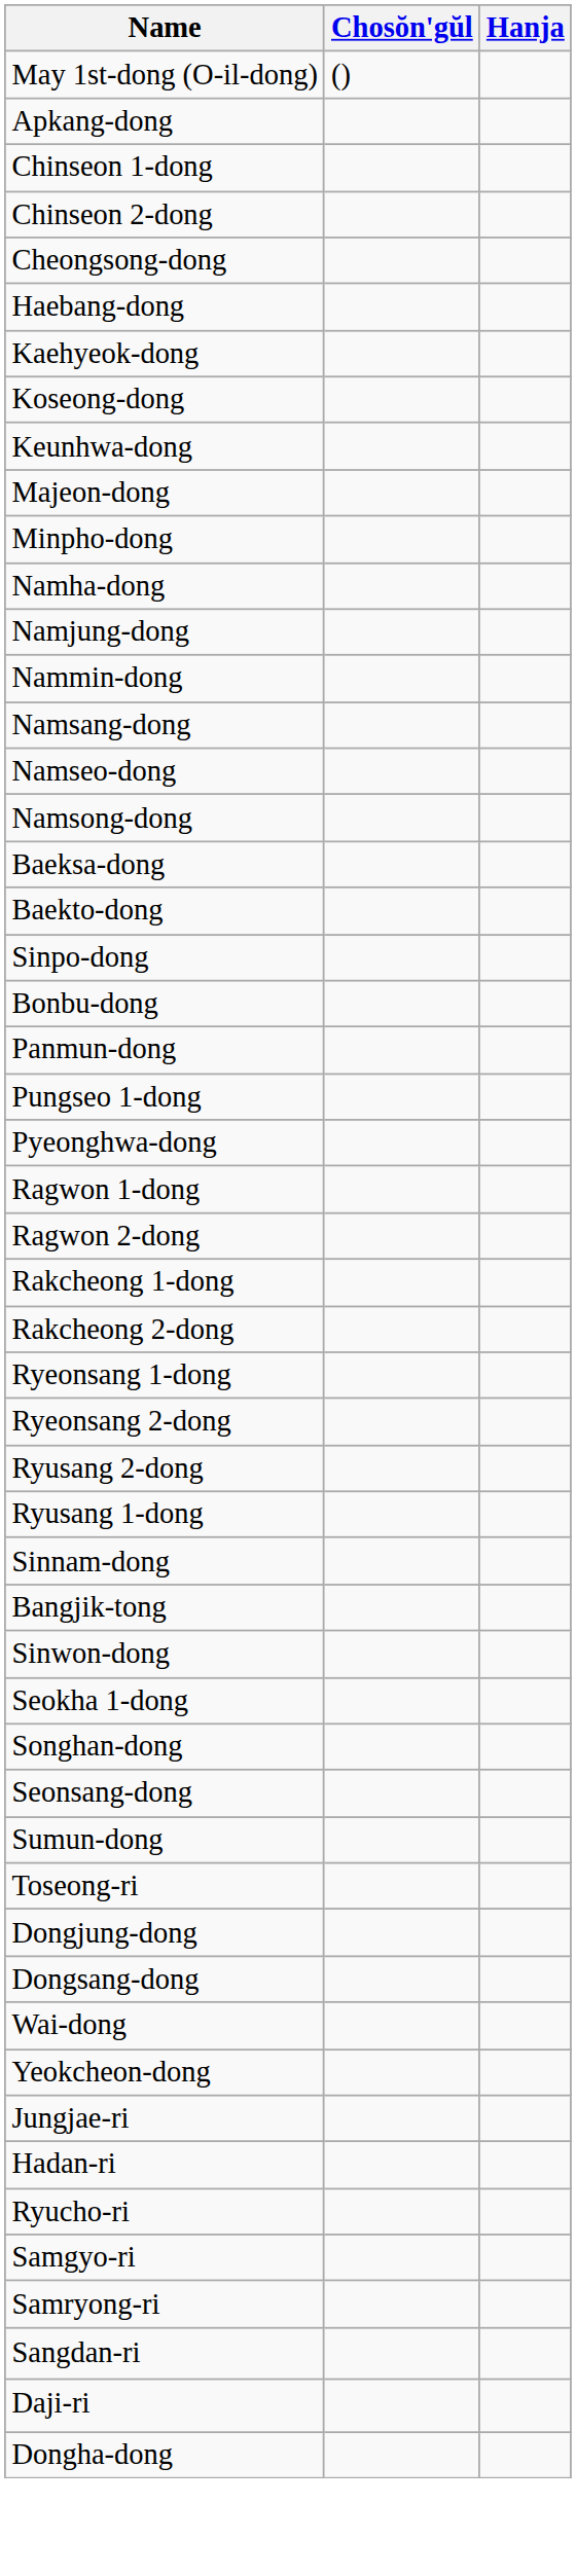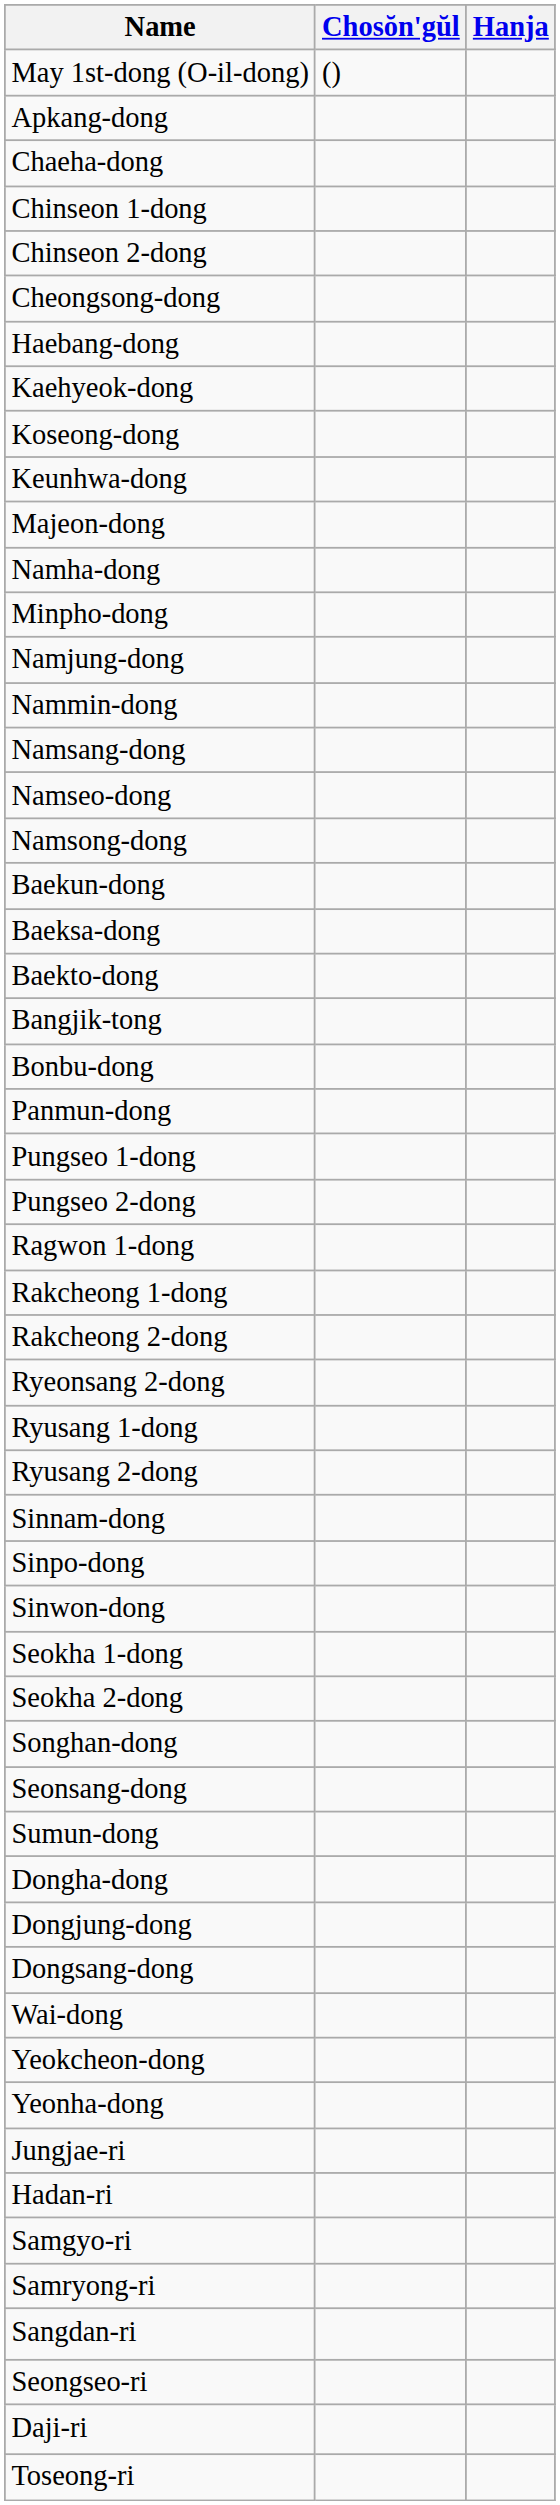+ row: Chaeha-dong
rows swapped: Minpho-dong <-> Namha-dong
+ row: Baekun-dong
rows swapped: Bangjik-tong <-> Sinpo-dong
+ row: Pungseo 2-dong
- row: Pyeonghwa-dong
- row: Ragwon 2-dong
- row: Ryeonsang 1-dong
rows swapped: Ryusang 1-dong <-> Ryusang 2-dong
+ row: Seokha 2-dong
rows swapped: Dongha-dong <-> Toseong-ri
+ row: Yeonha-dong
- row: Ryucho-ri
+ row: Seongseo-ri
